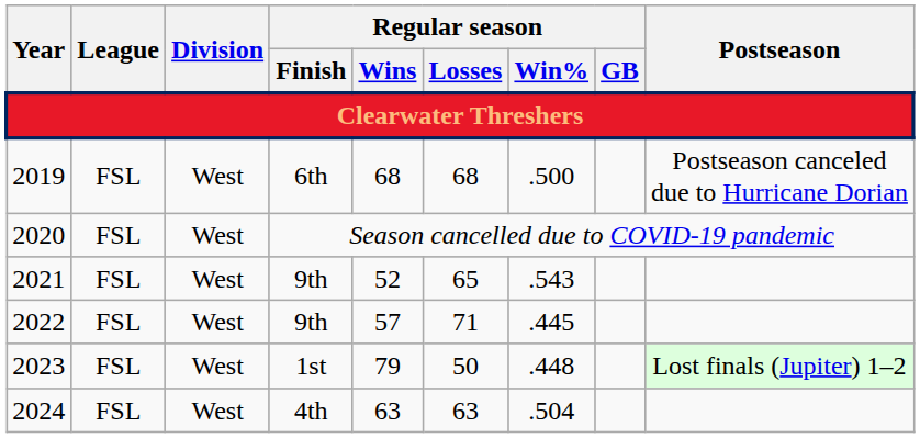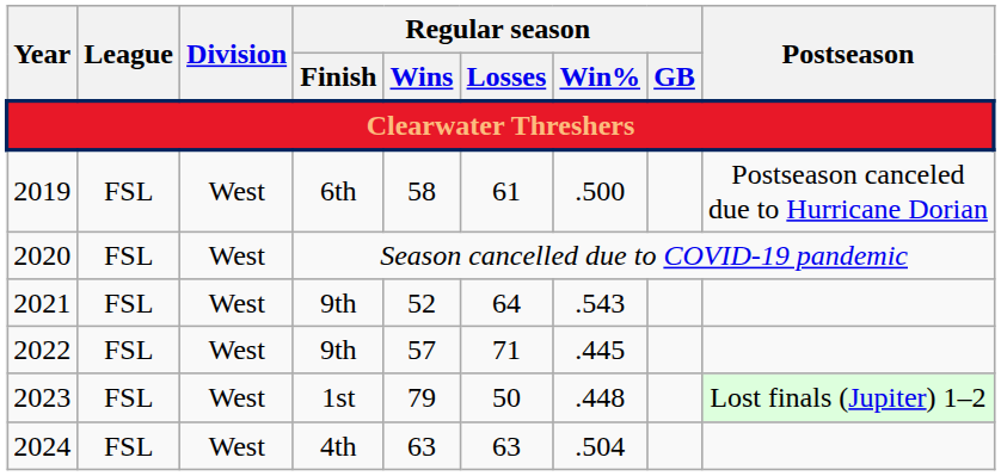2019 | Regular season / Wins: 68 -> 58
2019 | Regular season / Losses: 68 -> 61
2021 | Regular season / Losses: 65 -> 64
